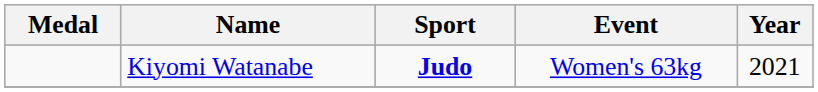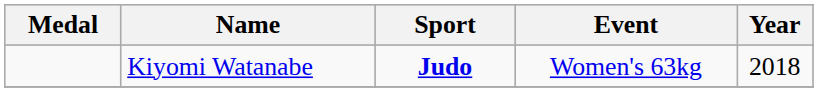Kiyomi Watanabe | Year: 2021 -> 2018
